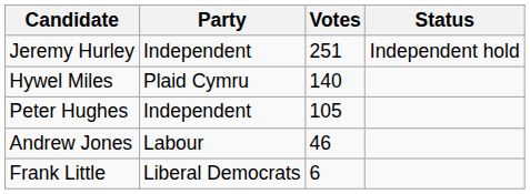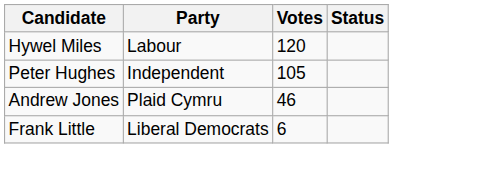- row: Jeremy Hurley | Independent | 251 | Independent hold
Hywel Miles | Party: Plaid Cymru -> Labour
Hywel Miles | Votes: 140 -> 120
Andrew Jones | Party: Labour -> Plaid Cymru
